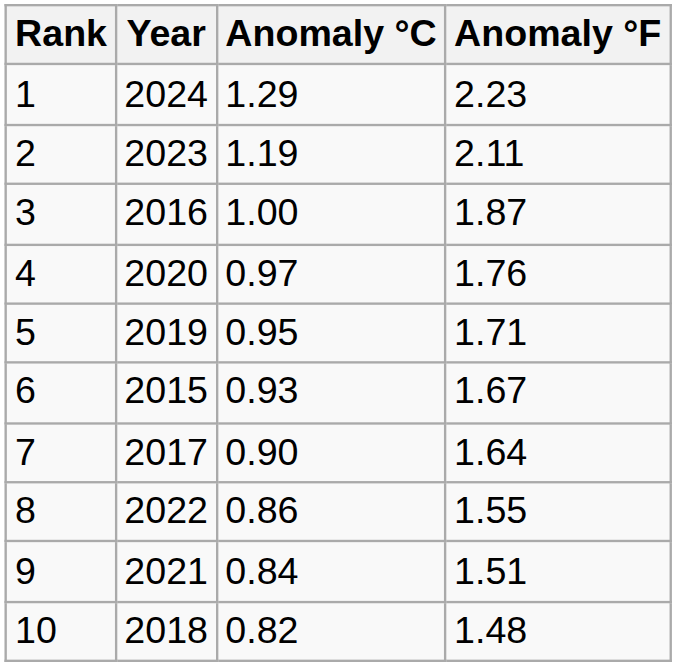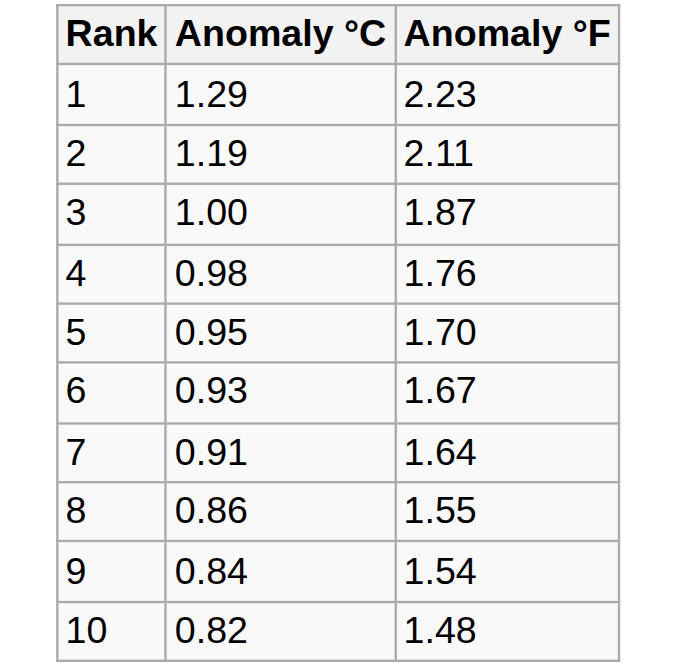- column: Year | 2024 | 2023 | 2016 | 2020 | 2019 | 2015 | 2017 | 2022 | 2021 | 2018
4 | Anomaly °C: 0.97 -> 0.98
5 | Anomaly °F: 1.71 -> 1.70
7 | Anomaly °C: 0.90 -> 0.91
9 | Anomaly °F: 1.51 -> 1.54
